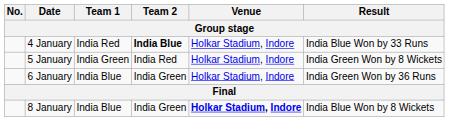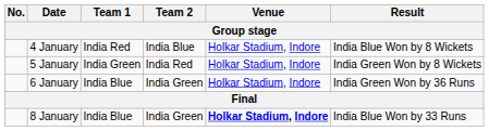4 January | Team 2: bold -> normal
4 January | Result: India Blue Won by 33 Runs -> India Blue Won by 8 Wickets
8 January | Result: India Blue Won by 8 Wickets -> India Blue Won by 33 Runs
